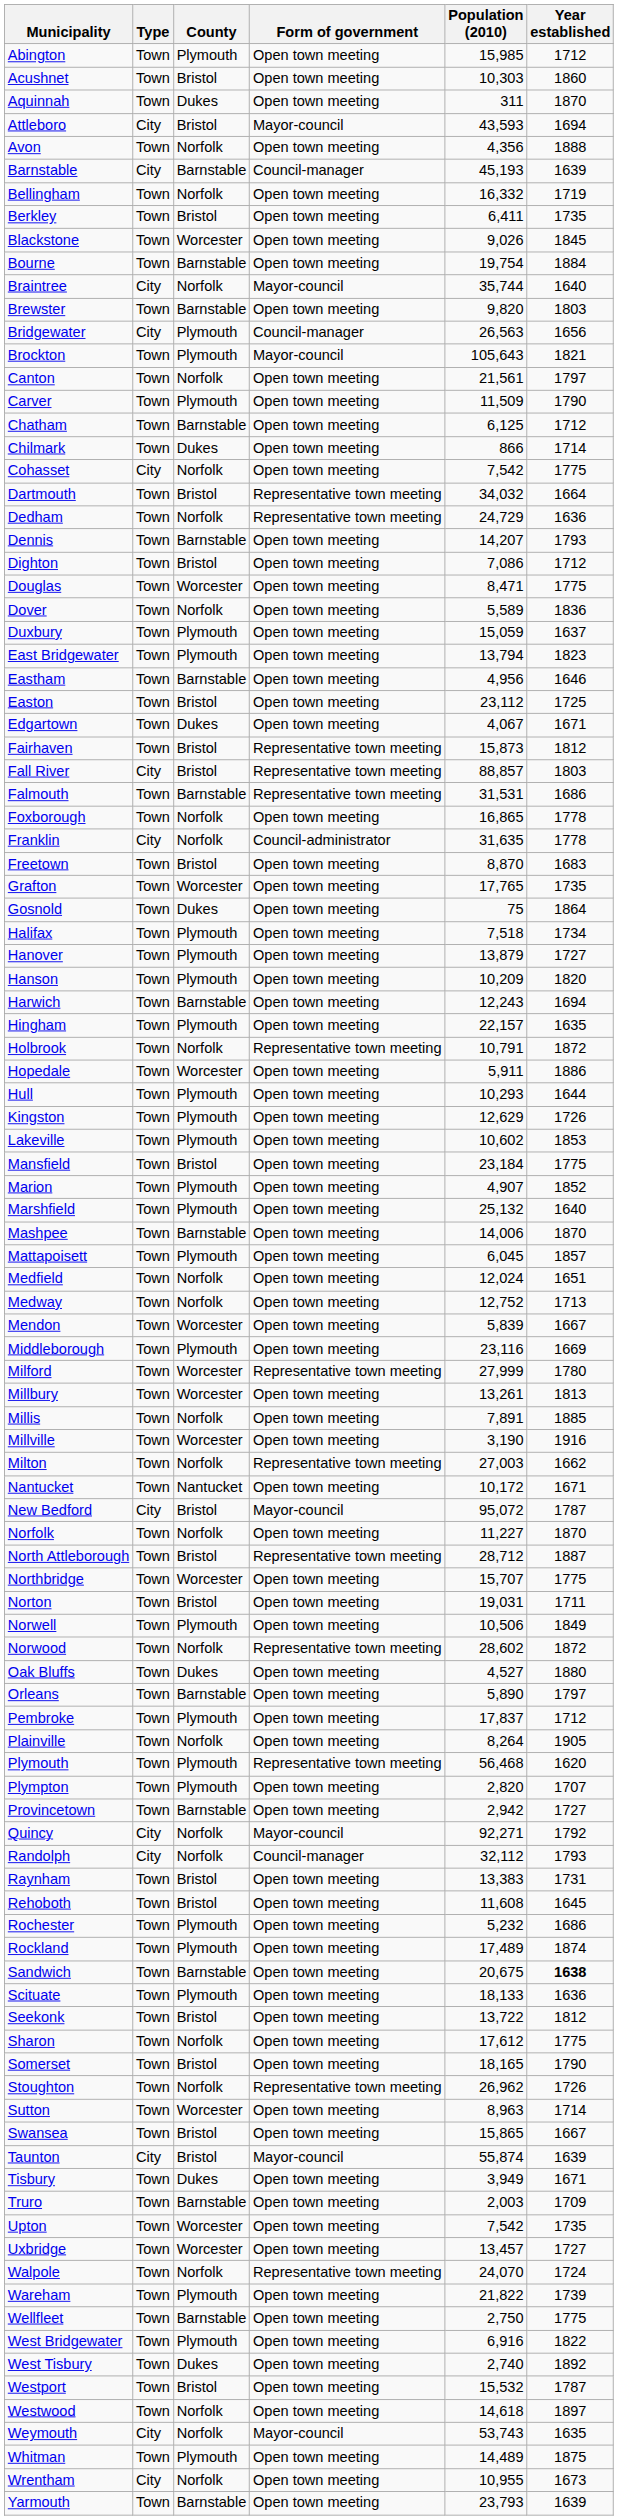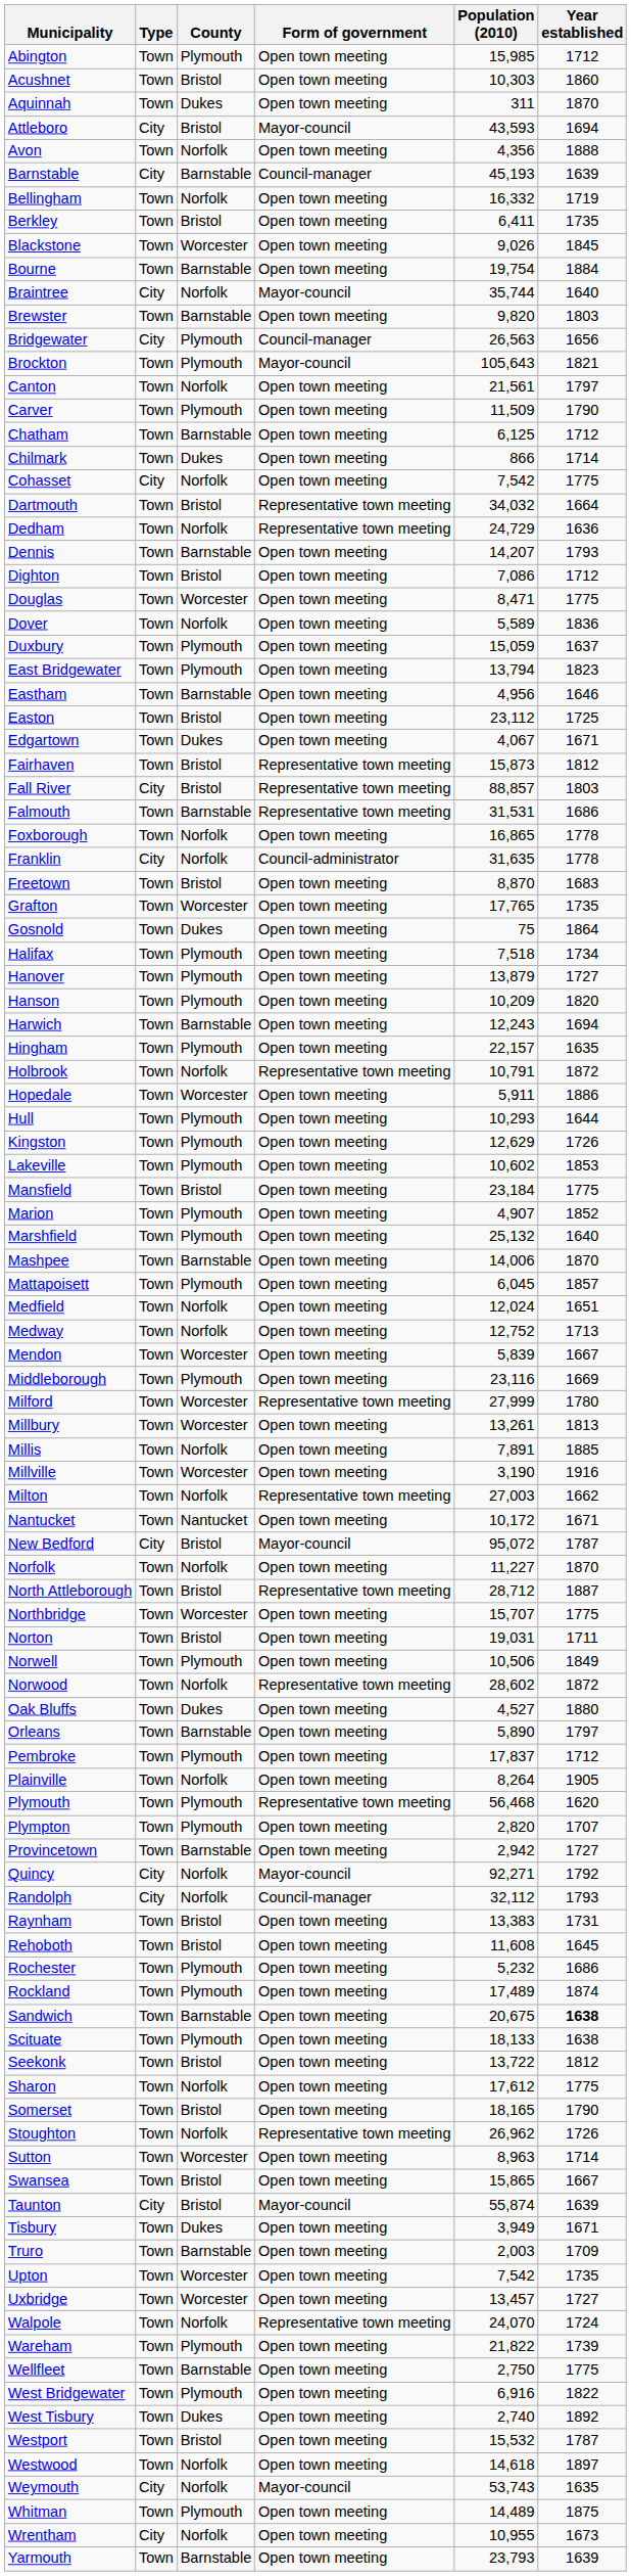Scituate | Year established: 1636 -> 1638
